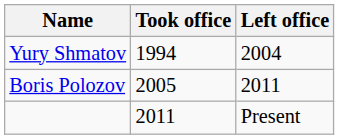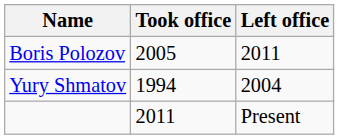rows swapped: Yury Shmatov <-> Boris Polozov
